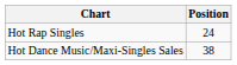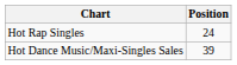Hot Dance Music/Maxi-Singles Sales | Position: 38 -> 39
